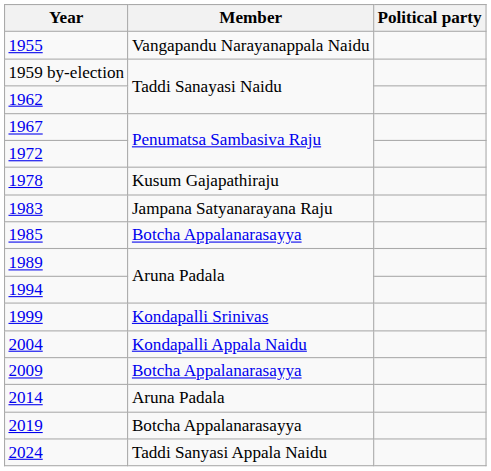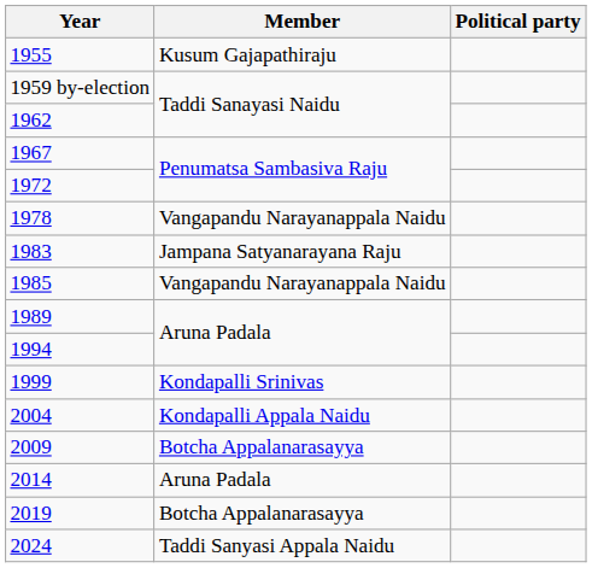1955 | Member: Vangapandu Narayanappala Naidu -> Kusum Gajapathiraju
1978 | Member: Kusum Gajapathiraju -> Vangapandu Narayanappala Naidu
1985 | Member: Botcha Appalanarasayya -> Vangapandu Narayanappala Naidu
